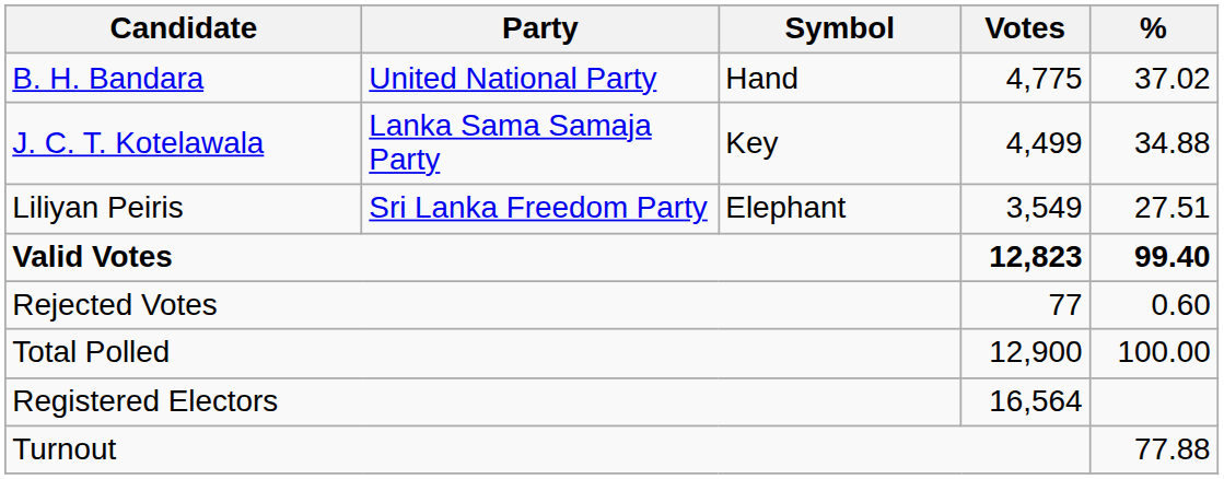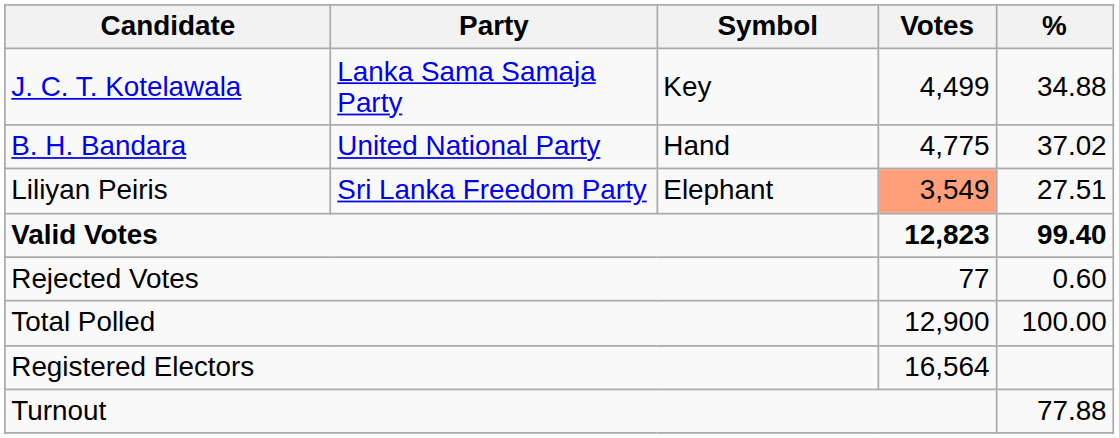rows swapped: B. H. Bandara <-> J. C. T. Kotelawala
Liliyan Peiris | Votes: no background -> lightsalmon background
